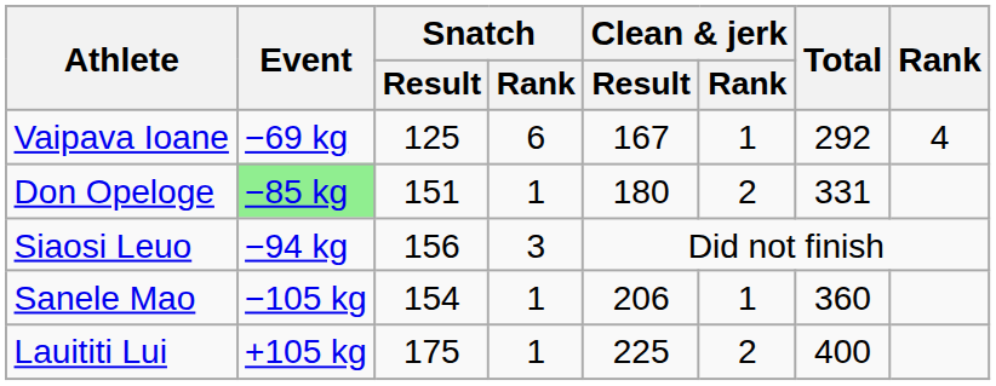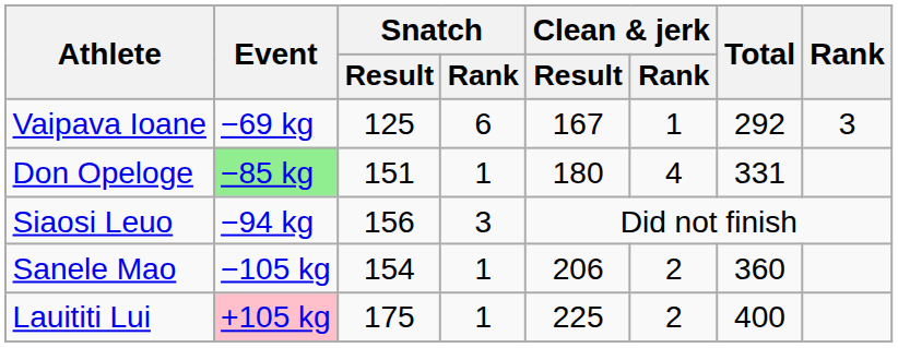Vaipava Ioane | Rank: 4 -> 3
Don Opeloge | Clean & jerk / Rank: 2 -> 4
Sanele Mao | Clean & jerk / Rank: 1 -> 2
Lauititi Lui | Event: no background -> pink background
